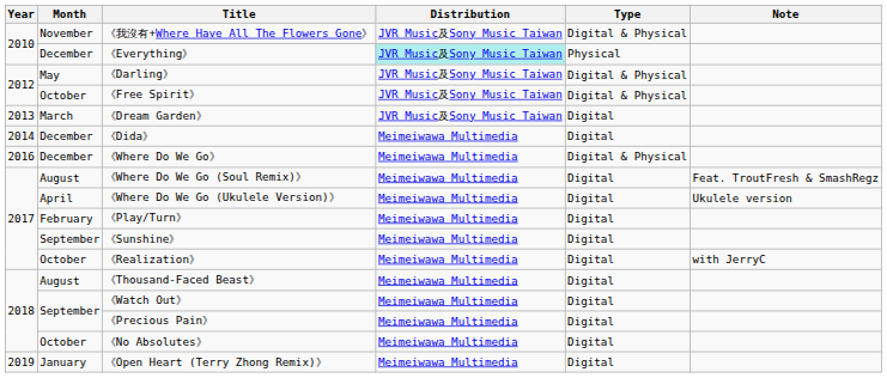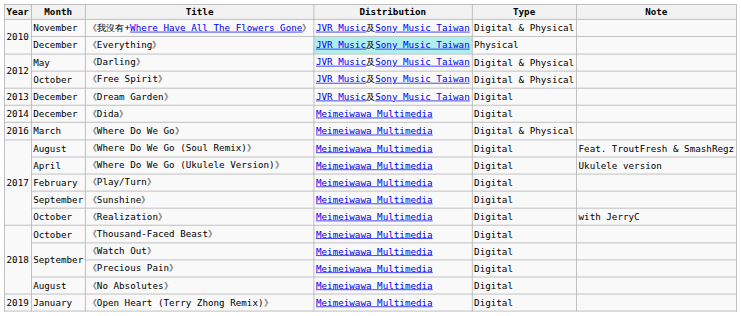《Dream Garden》 | Month: March -> December
《Where Do We Go》 | Month: December -> March
《Thousand-Faced Beast》 | Month: August -> October
《No Absolutes》 | Month: October -> August
